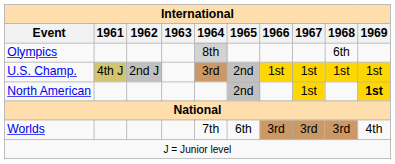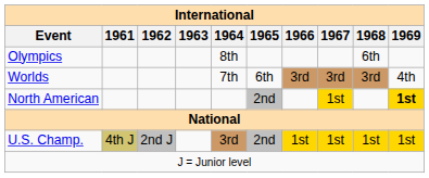Olympics | 1964: lightgrey background -> no background
rows swapped: Worlds <-> U.S. Champ.
